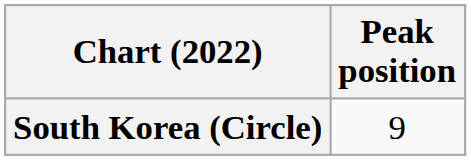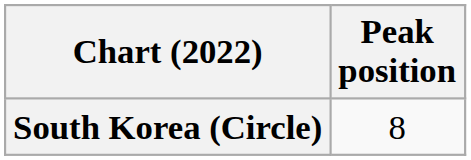South Korea (Circle) | Peak position: 9 -> 8
